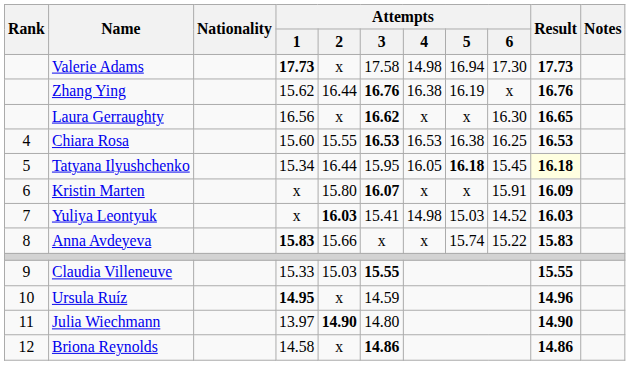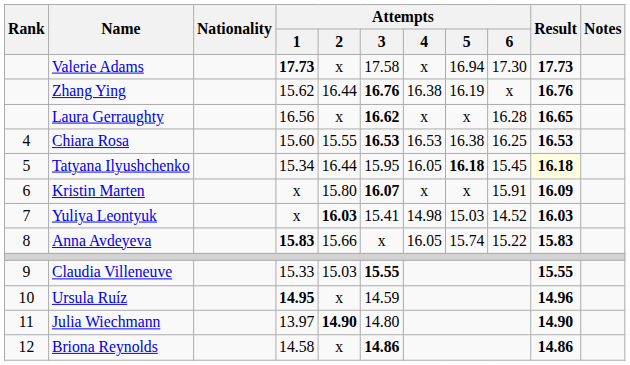Valerie Adams | Attempts / 4: 14.98 -> x
Laura Gerraughty | Attempts / 6: 16.30 -> 16.28
Anna Avdeyeva | Attempts / 4: x -> 16.05
